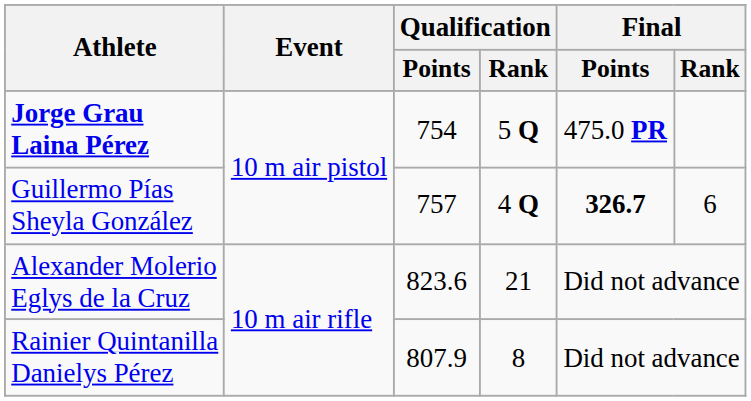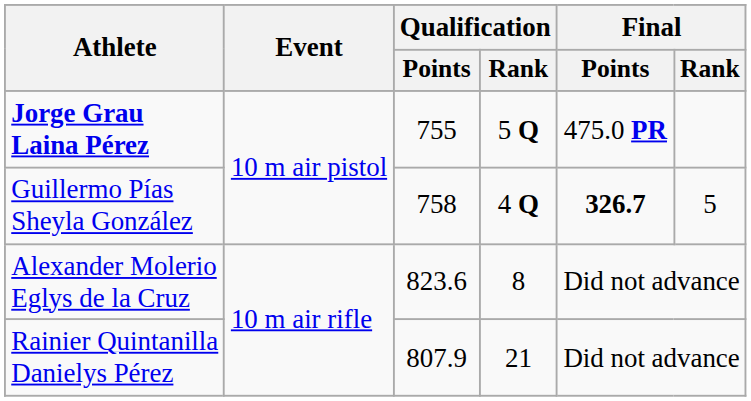Jorge Grau Laina Pérez | Qualification / Points: 754 -> 755
Guillermo Pías Sheyla González | Qualification / Points: 757 -> 758
Guillermo Pías Sheyla González | Final / Rank: 6 -> 5
Alexander Molerio Eglys de la Cruz | Qualification / Rank: 21 -> 8
Rainier Quintanilla Danielys Pérez | Qualification / Rank: 8 -> 21
